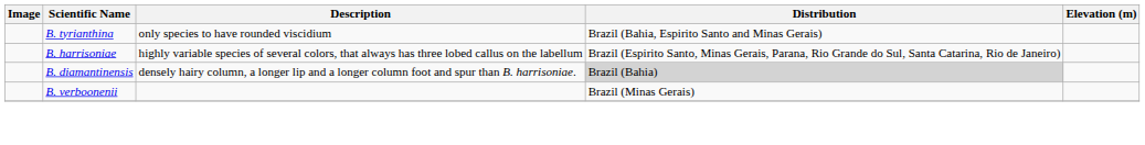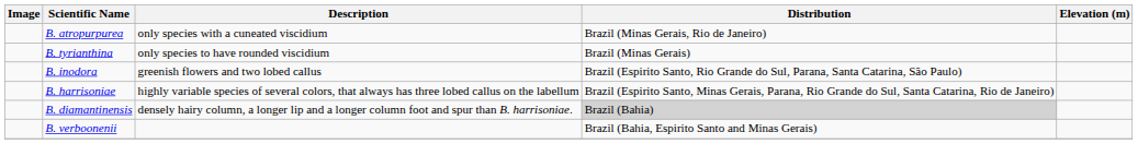+ row: B. atropurpurea | only species with a cuneated viscidium | Brazil (Minas Gerais, Rio de Janeiro)
B. tyrianthina | Distribution: Brazil (Bahia, Espirito Santo and Minas Gerais) -> Brazil (Minas Gerais)
+ row: B. inodora | greenish flowers and two lobed callus | Brazil (Espirito Santo, Rio Grande do Sul, Parana, Santa Catarina, São Paulo)
B. verboonenii | Distribution: Brazil (Minas Gerais) -> Brazil (Bahia, Espirito Santo and Minas Gerais)
